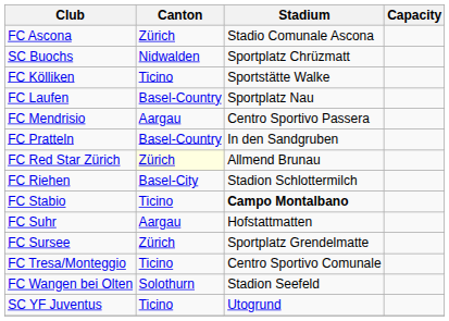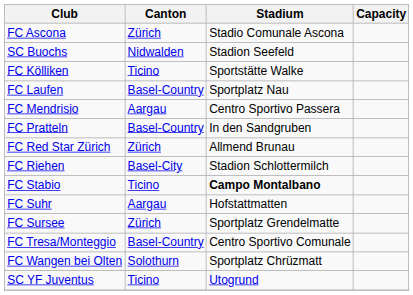SC Buochs | Stadium: Sportplatz Chrüzmatt -> Stadion Seefeld
FC Red Star Zürich | Canton: lightyellow background -> no background
FC Tresa/Monteggio | Canton: Ticino -> Basel-Country
FC Wangen bei Olten | Stadium: Stadion Seefeld -> Sportplatz Chrüzmatt
